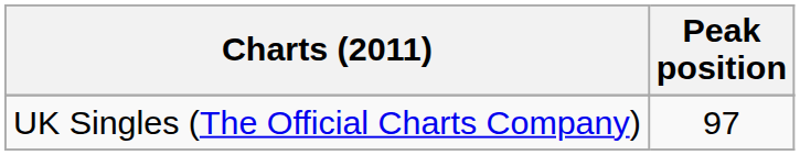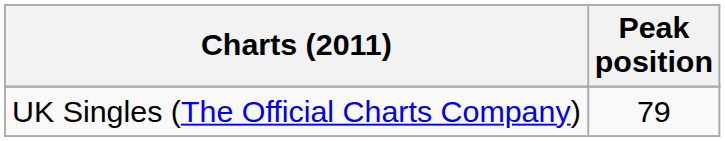UK Singles (The Official Charts Company) | Peak position: 97 -> 79
